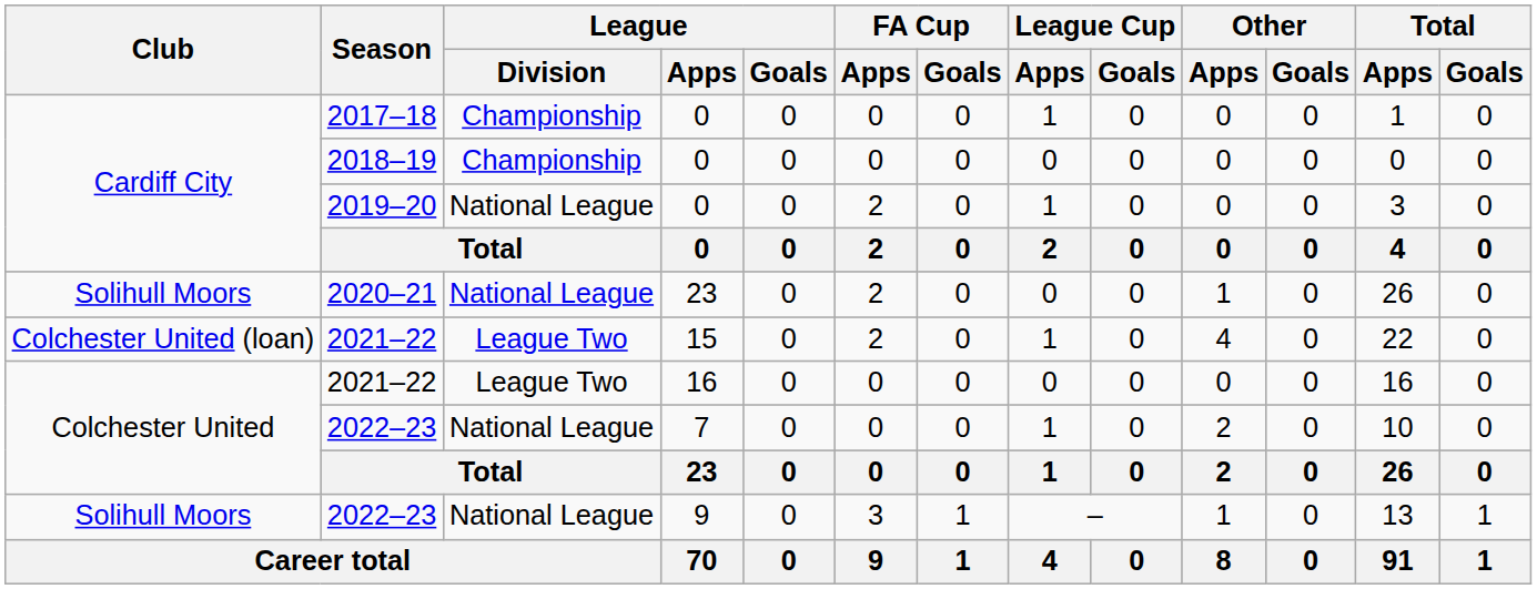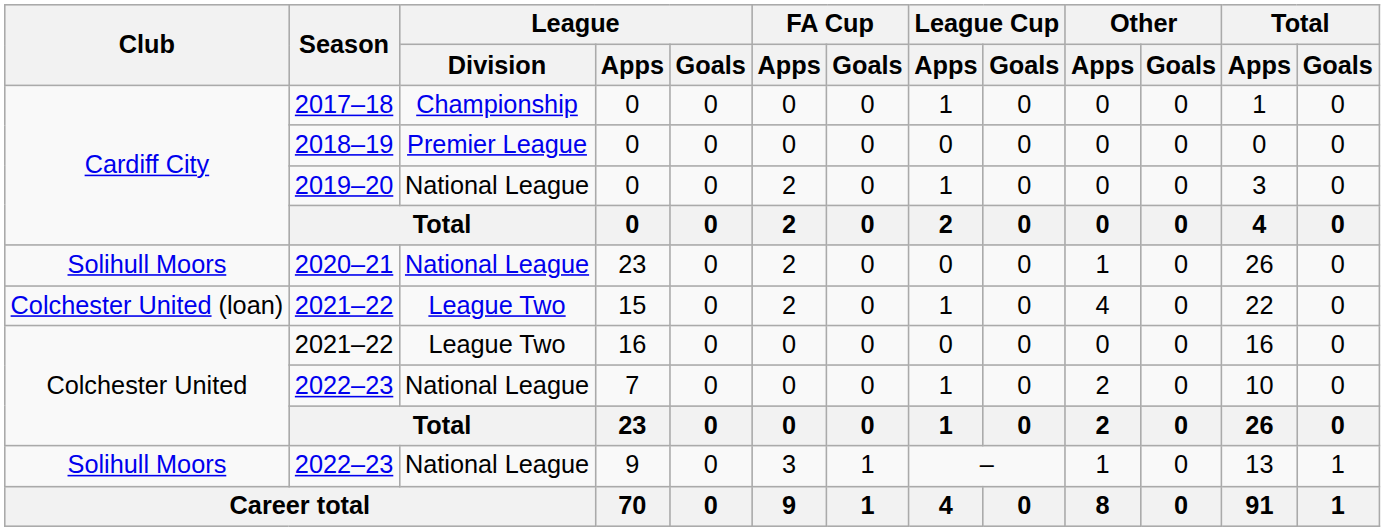2018–19 | League / Division: Championship -> Premier League
